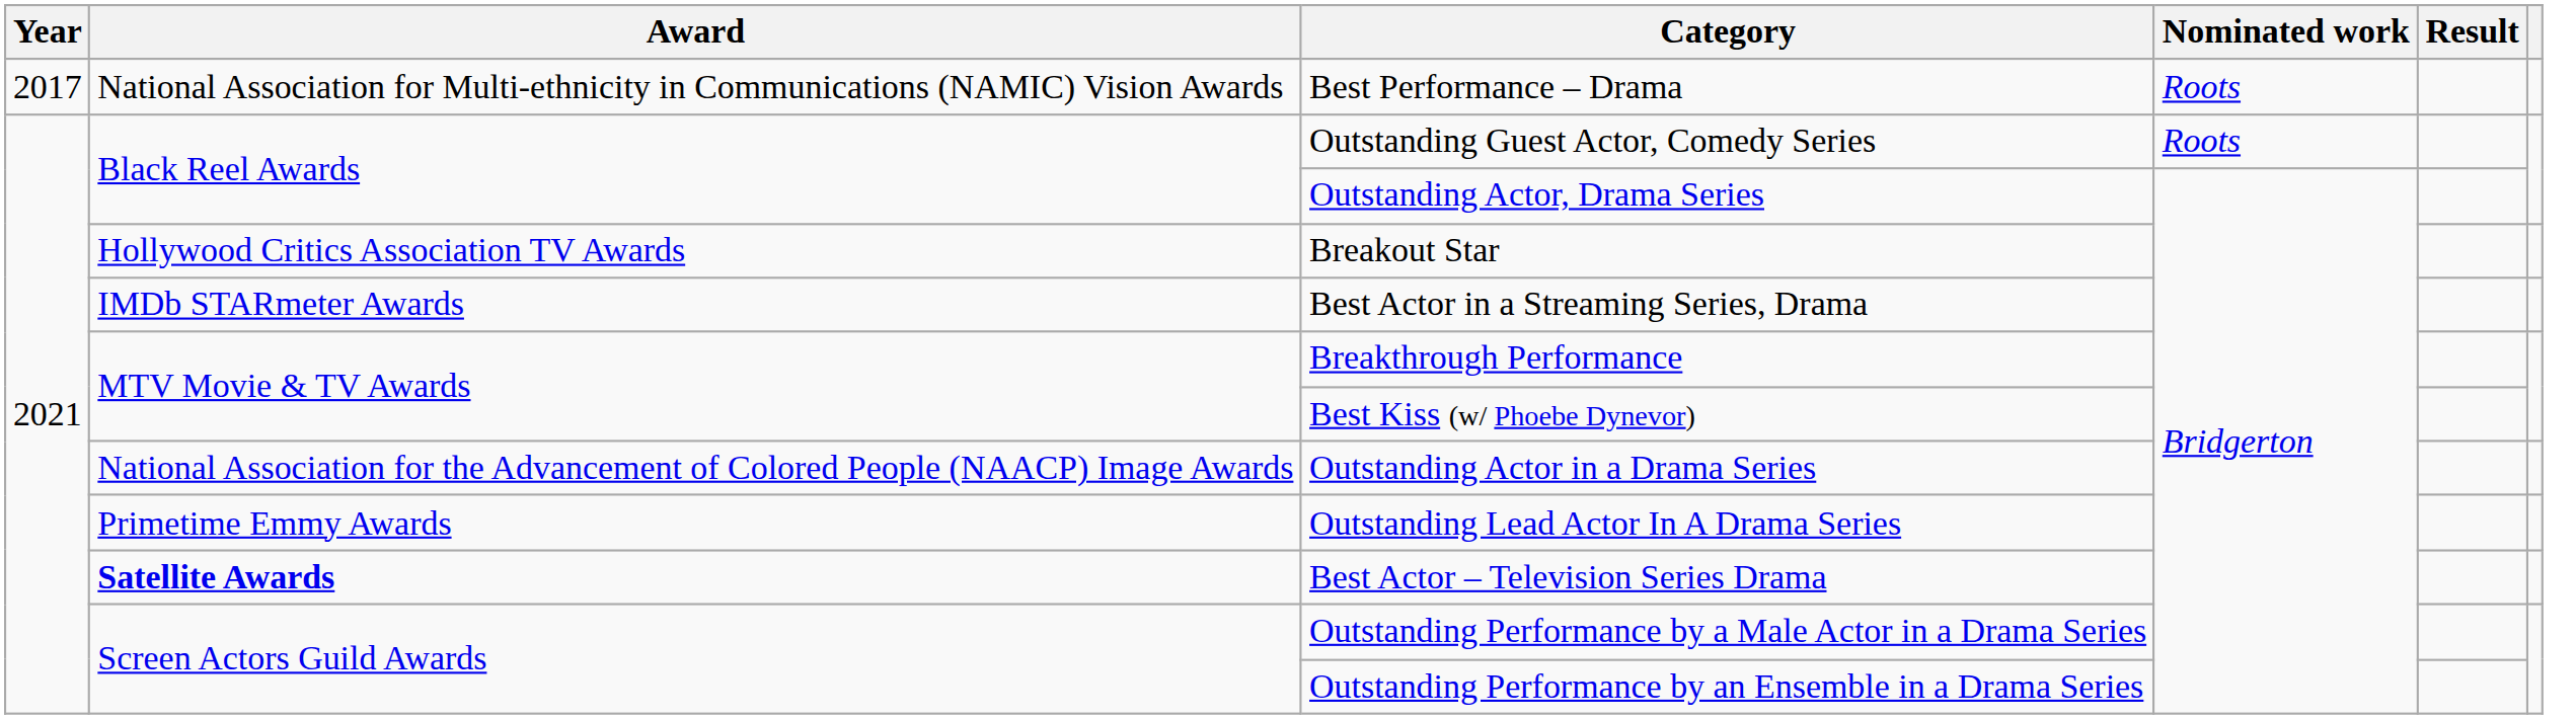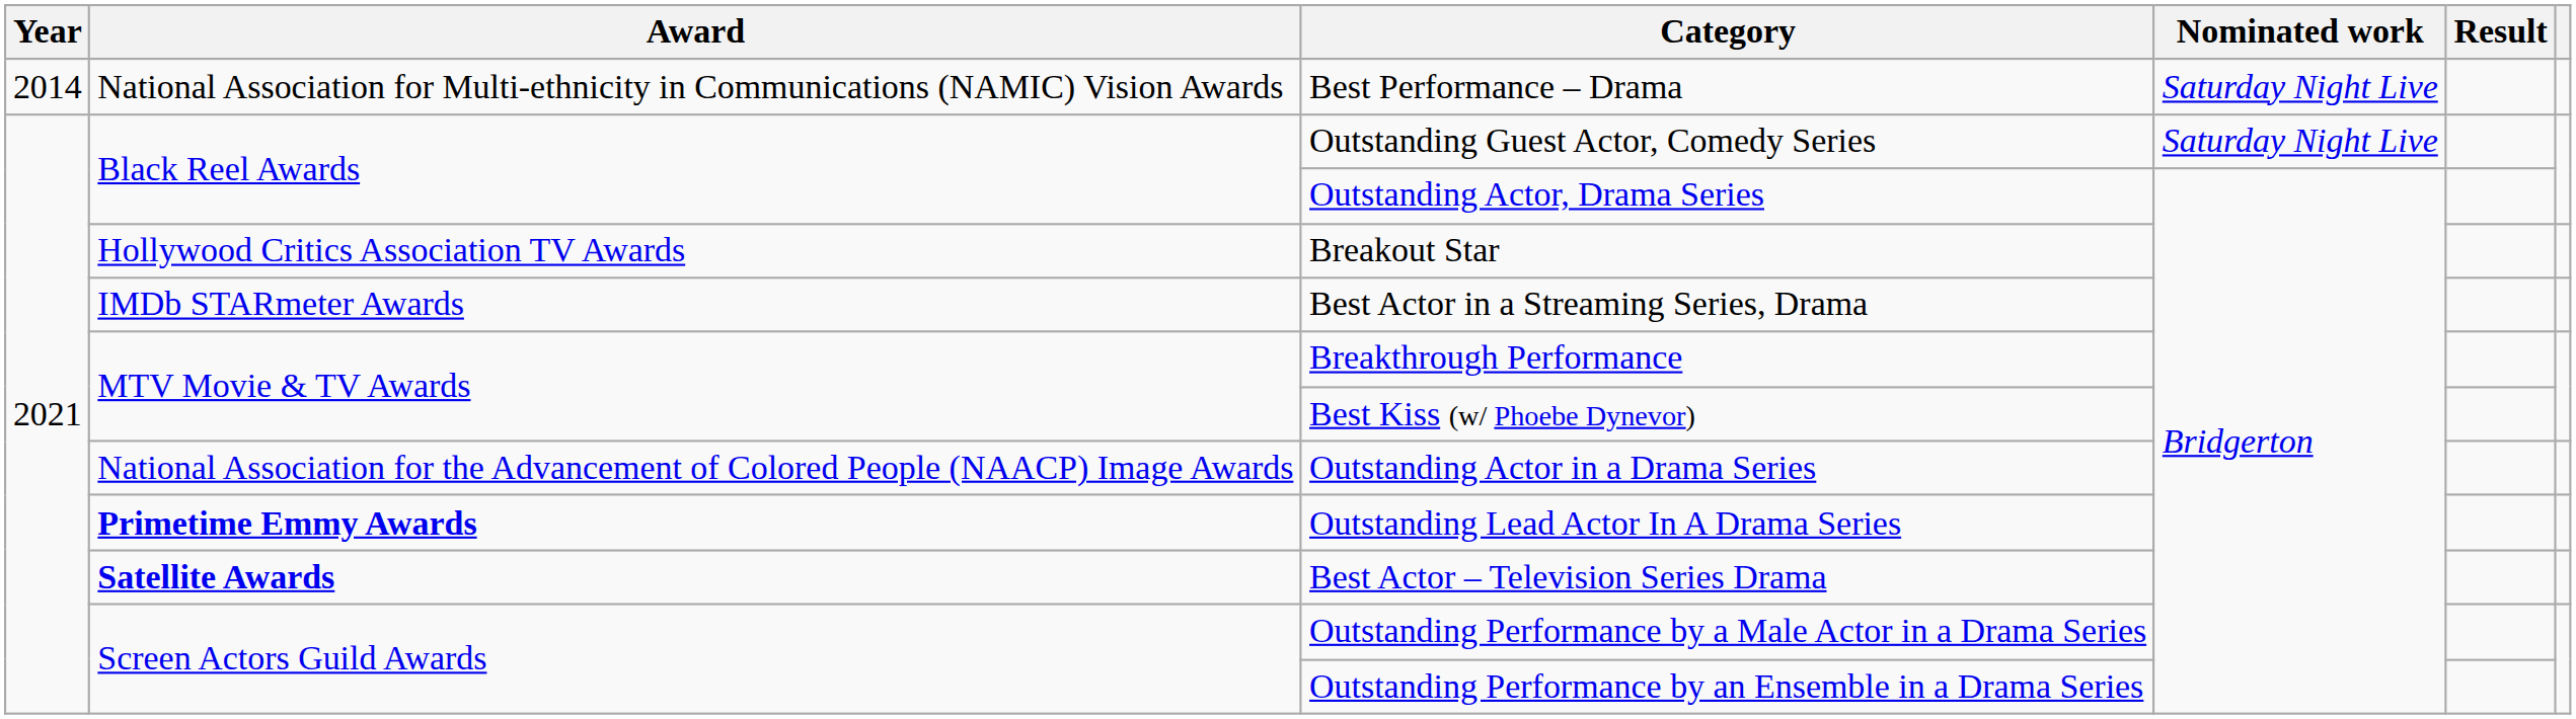Best Performance – Drama | Year: 2017 -> 2014
Best Performance – Drama | Nominated work: Roots -> Saturday Night Live
Outstanding Guest Actor, Comedy Series | Nominated work: Roots -> Saturday Night Live
Outstanding Lead Actor In A Drama Series | Award: normal -> bold
